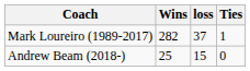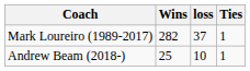Andrew Beam (2018-) | loss: 15 -> 10
Andrew Beam (2018-) | Ties: 0 -> 1
